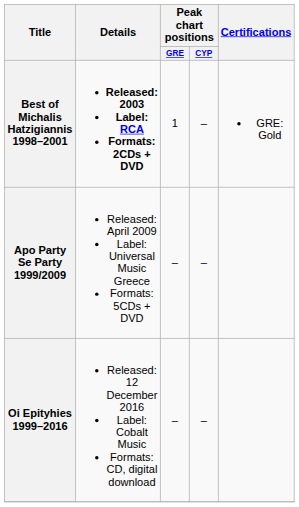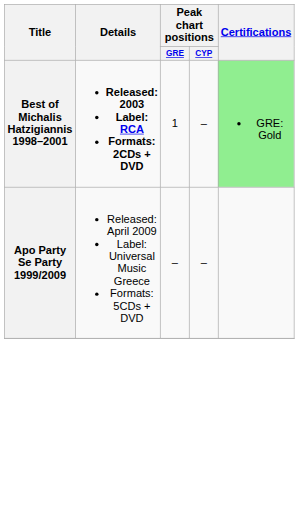Best of Michalis Hatzigiannis 1998–2001 | Certifications: no background -> lightgreen background
- row: Oi Epityhies 1999–2016 | Released: 12 December 2016 Label: Cobalt Music Formats: CD, digital download | – | –
